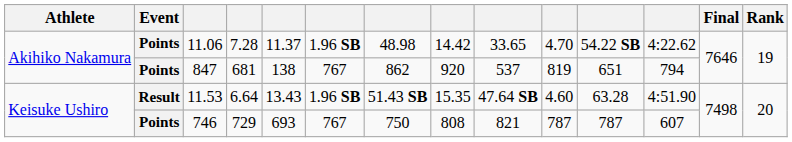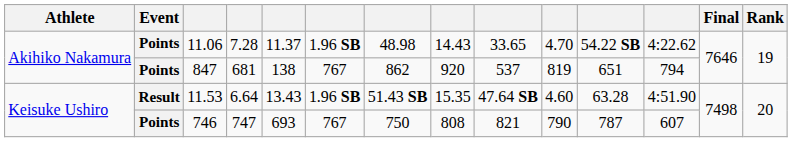11.06 | column 8: 14.42 -> 14.43
746 | column 4: 729 -> 747
746 | column 10: 787 -> 790
